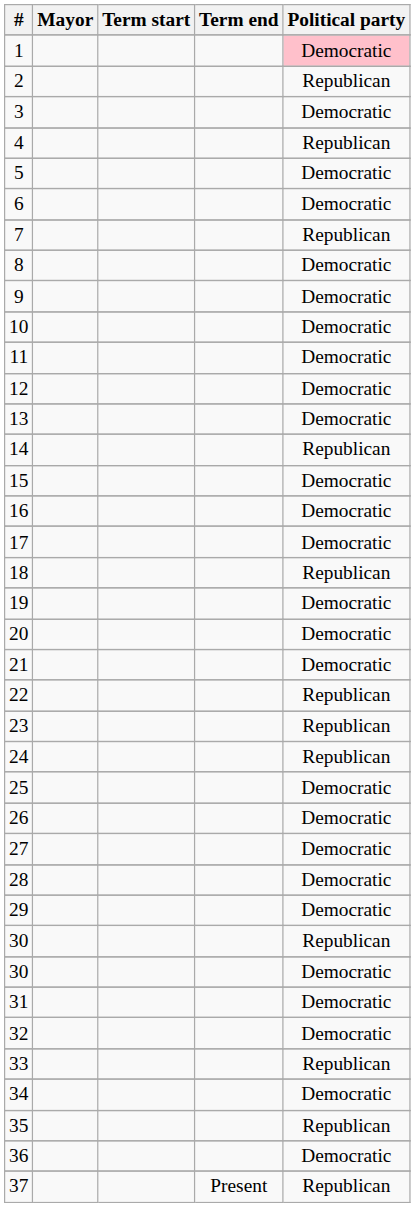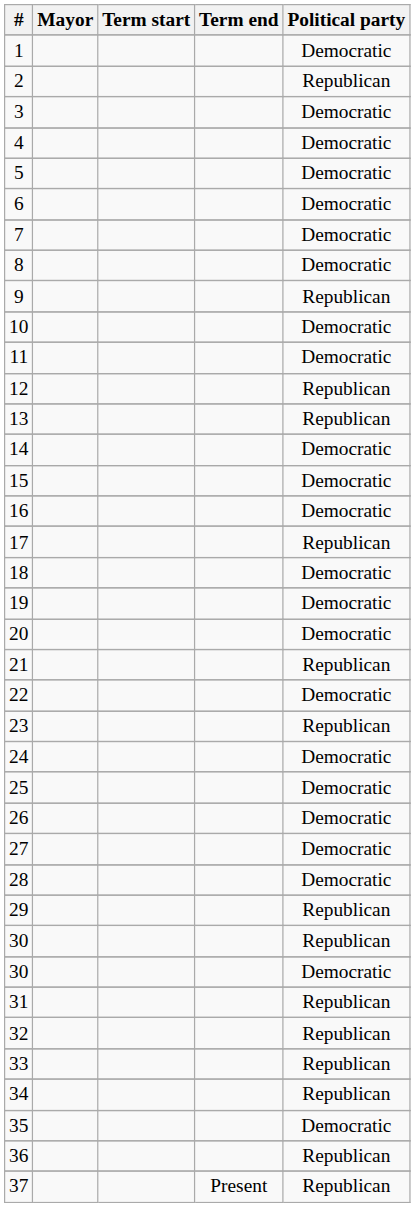1 | Political party: pink background -> no background
4 | Political party: Republican -> Democratic
7 | Political party: Republican -> Democratic
9 | Political party: Democratic -> Republican
12 | Political party: Democratic -> Republican
13 | Political party: Democratic -> Republican
14 | Political party: Republican -> Democratic
17 | Political party: Democratic -> Republican
18 | Political party: Republican -> Democratic
21 | Political party: Democratic -> Republican
22 | Political party: Republican -> Democratic
24 | Political party: Republican -> Democratic
29 | Political party: Democratic -> Republican
31 | Political party: Democratic -> Republican
32 | Political party: Democratic -> Republican
34 | Political party: Democratic -> Republican
35 | Political party: Republican -> Democratic
36 | Political party: Democratic -> Republican
